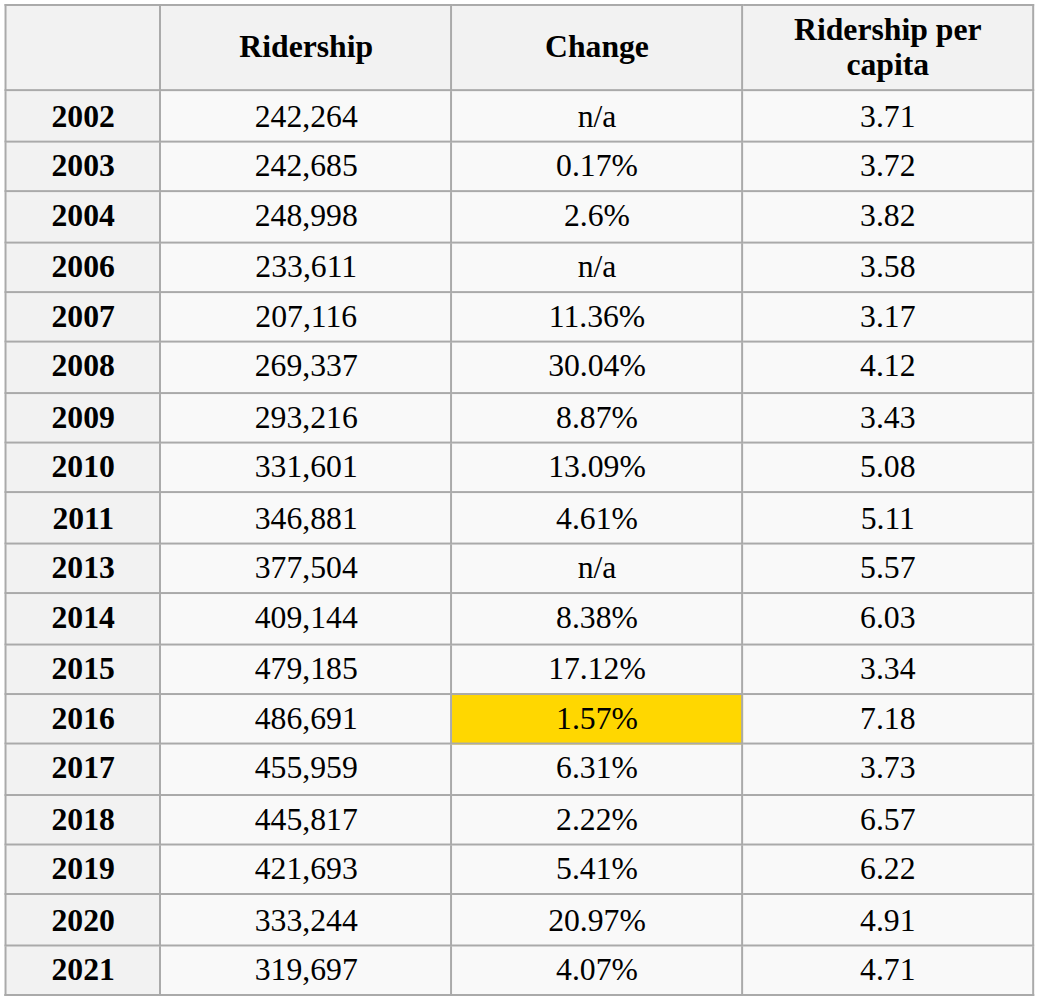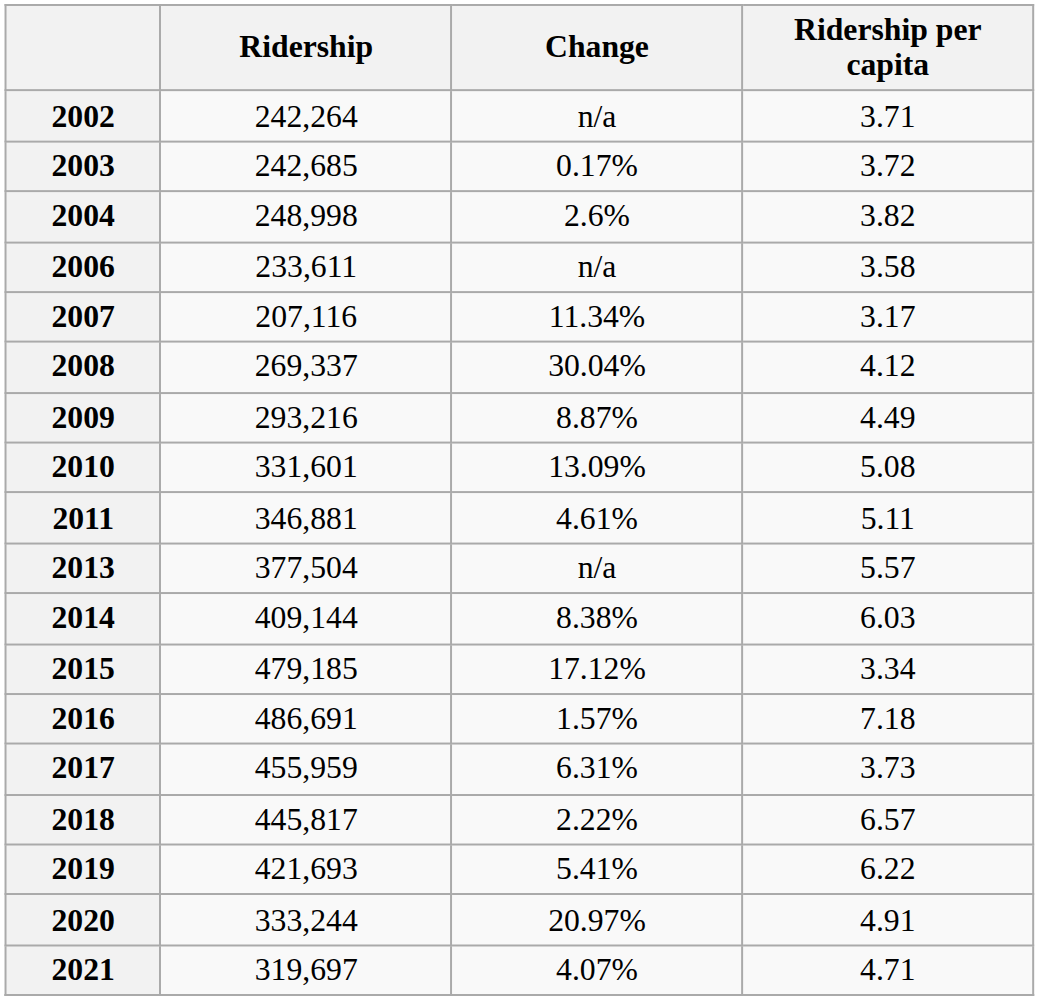2007 | Change: 11.36% -> 11.34%
2009 | Ridership per capita: 3.43 -> 4.49
2016 | Change: gold background -> no background
